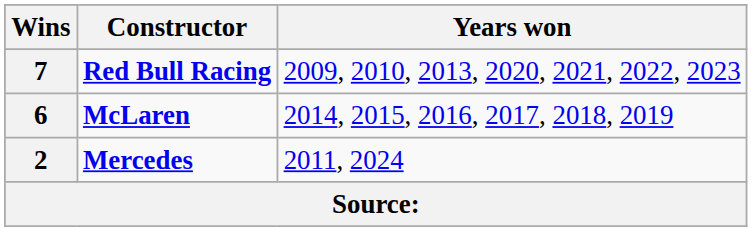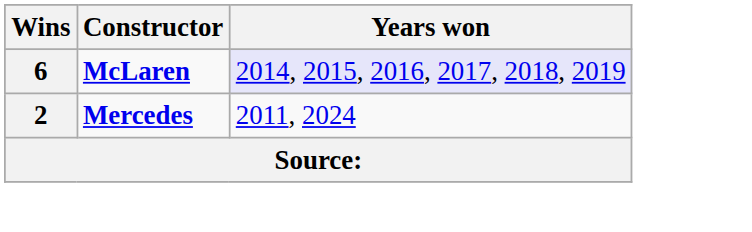- row: 7 | Red Bull Racing | 2009, 2010, 2013, 2020, 2021, 2022, 2023
6 | Years won: no background -> lavender background
